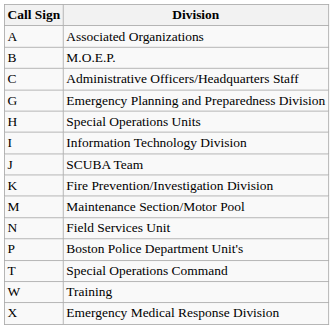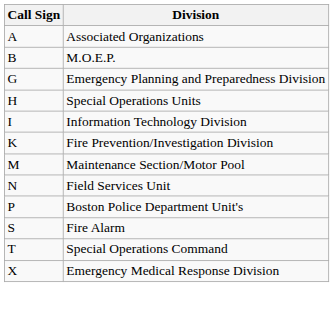- row: C | Administrative Officers/Headquarters Staff
- row: J | SCUBA Team
+ row: S | Fire Alarm
- row: W | Training
